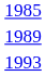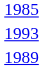rows swapped: 1989 <-> 1993
